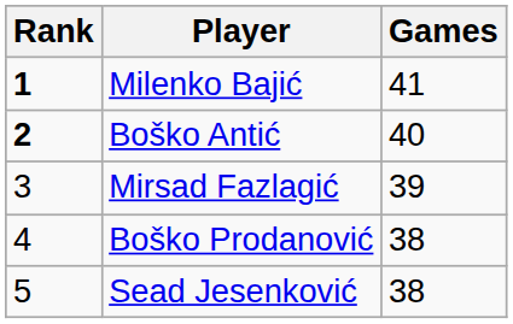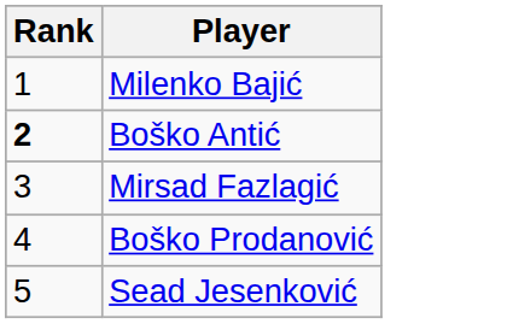- column: Games | 41 | 40 | 39 | 38 | 38
Milenko Bajić | Rank: bold -> normal
